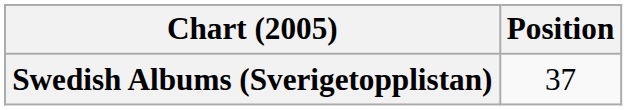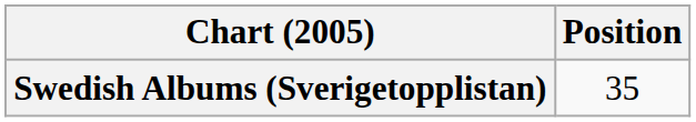Swedish Albums (Sverigetopplistan) | Position: 37 -> 35
